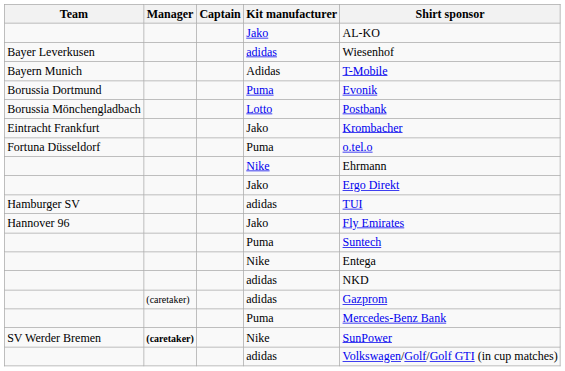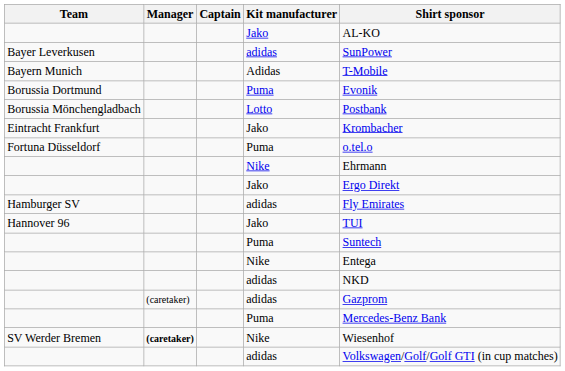Bayer Leverkusen | Shirt sponsor: Wiesenhof -> SunPower
Hamburger SV | Shirt sponsor: TUI -> Fly Emirates
Hannover 96 | Shirt sponsor: Fly Emirates -> TUI
SV Werder Bremen | Shirt sponsor: SunPower -> Wiesenhof
